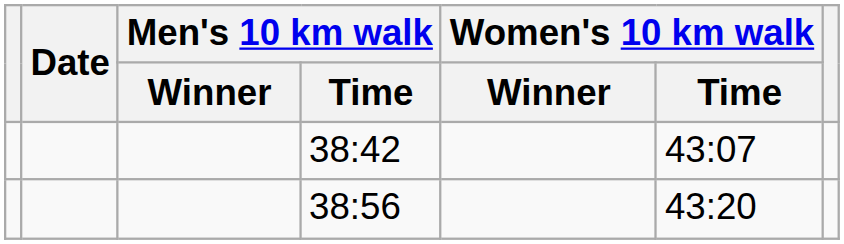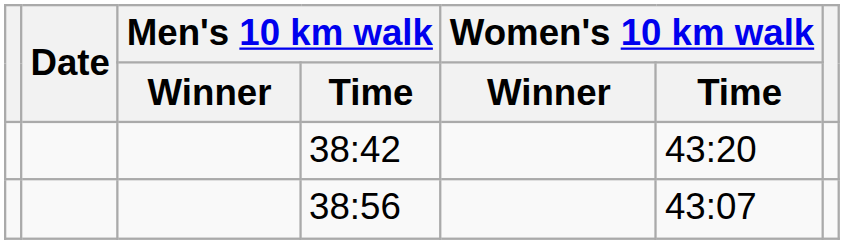38:42 | Women's 10 km walk / Time: 43:07 -> 43:20
38:56 | Women's 10 km walk / Time: 43:20 -> 43:07
